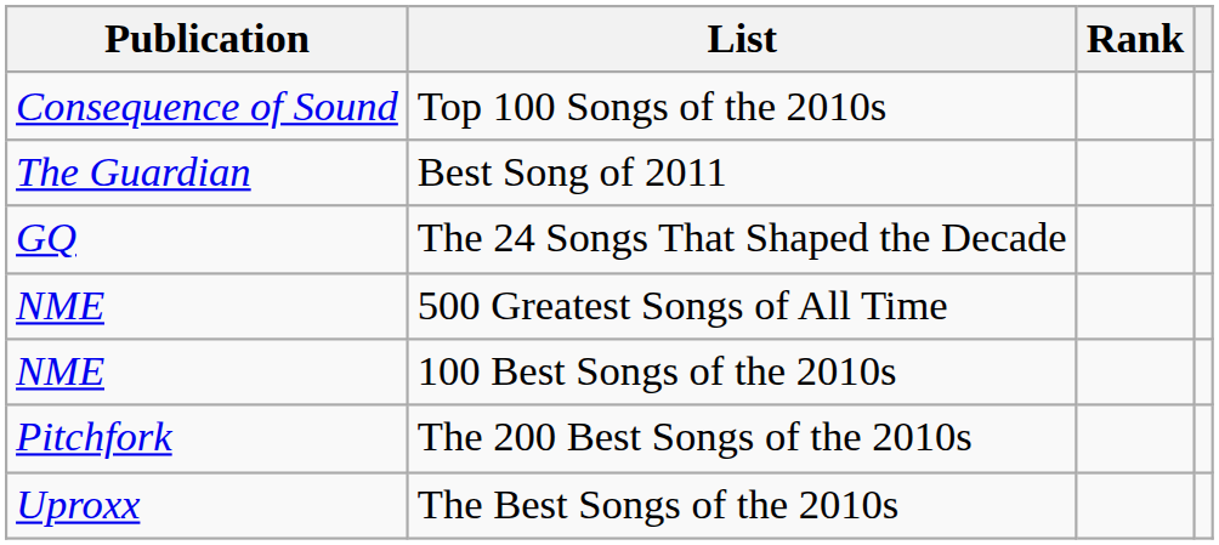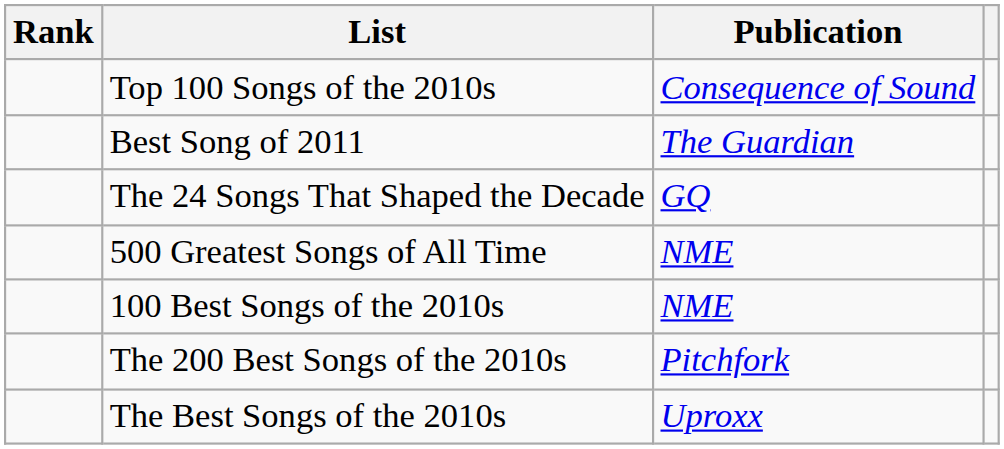columns swapped: Publication <-> Rank
